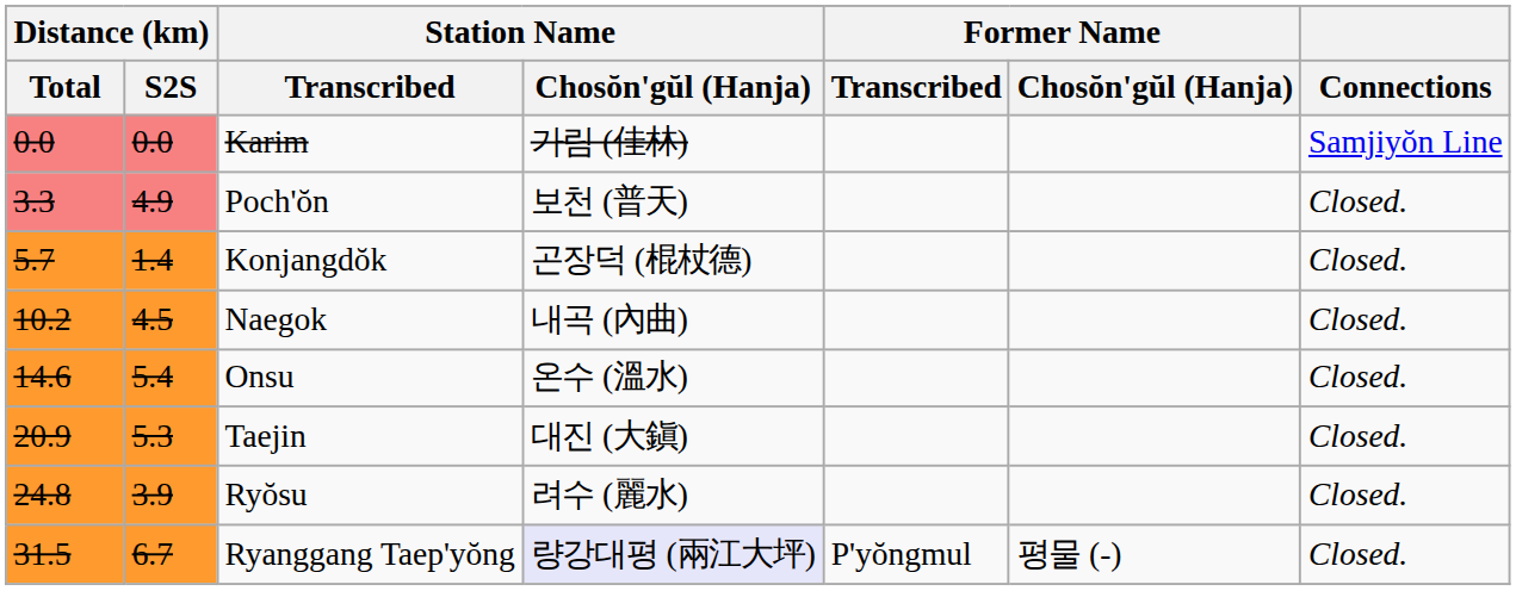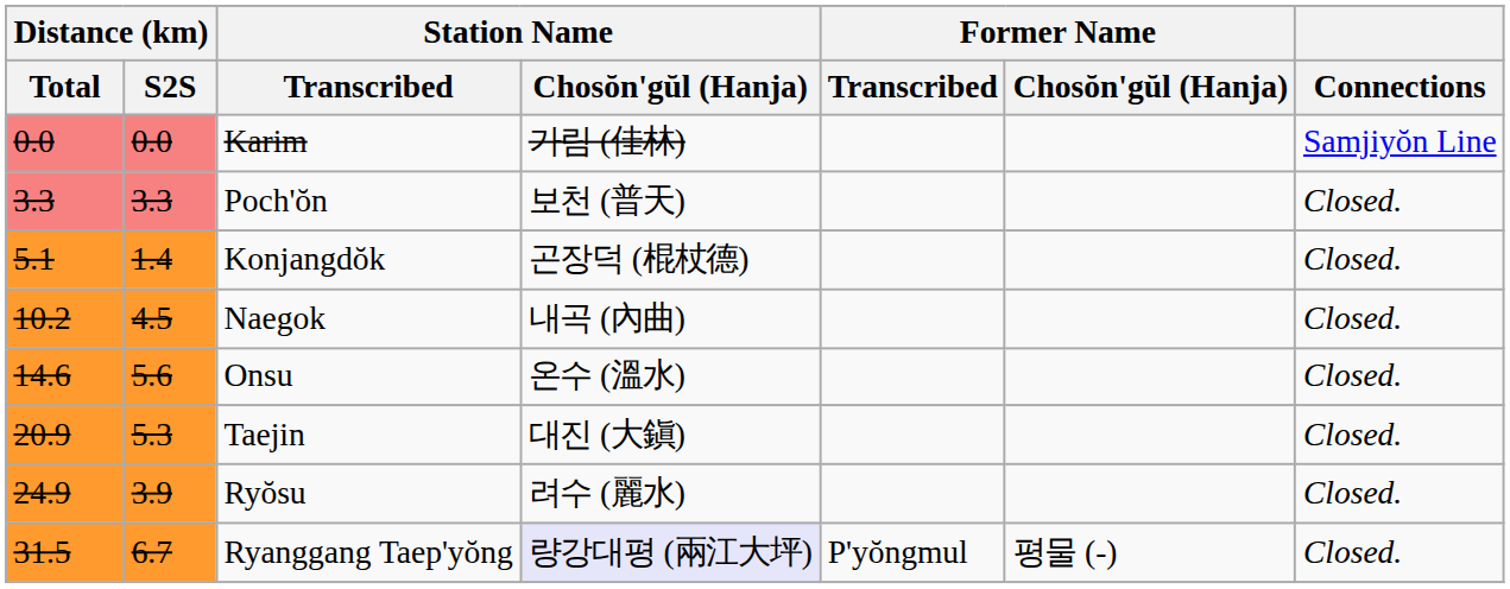Poch'ŏn | Distance (km) / S2S: 4.9 -> 3.3
Konjangdŏk | Distance (km) / Total: 5.7 -> 5.1
Onsu | Distance (km) / S2S: 5.4 -> 5.6
Ryŏsu | Distance (km) / Total: 24.8 -> 24.9
